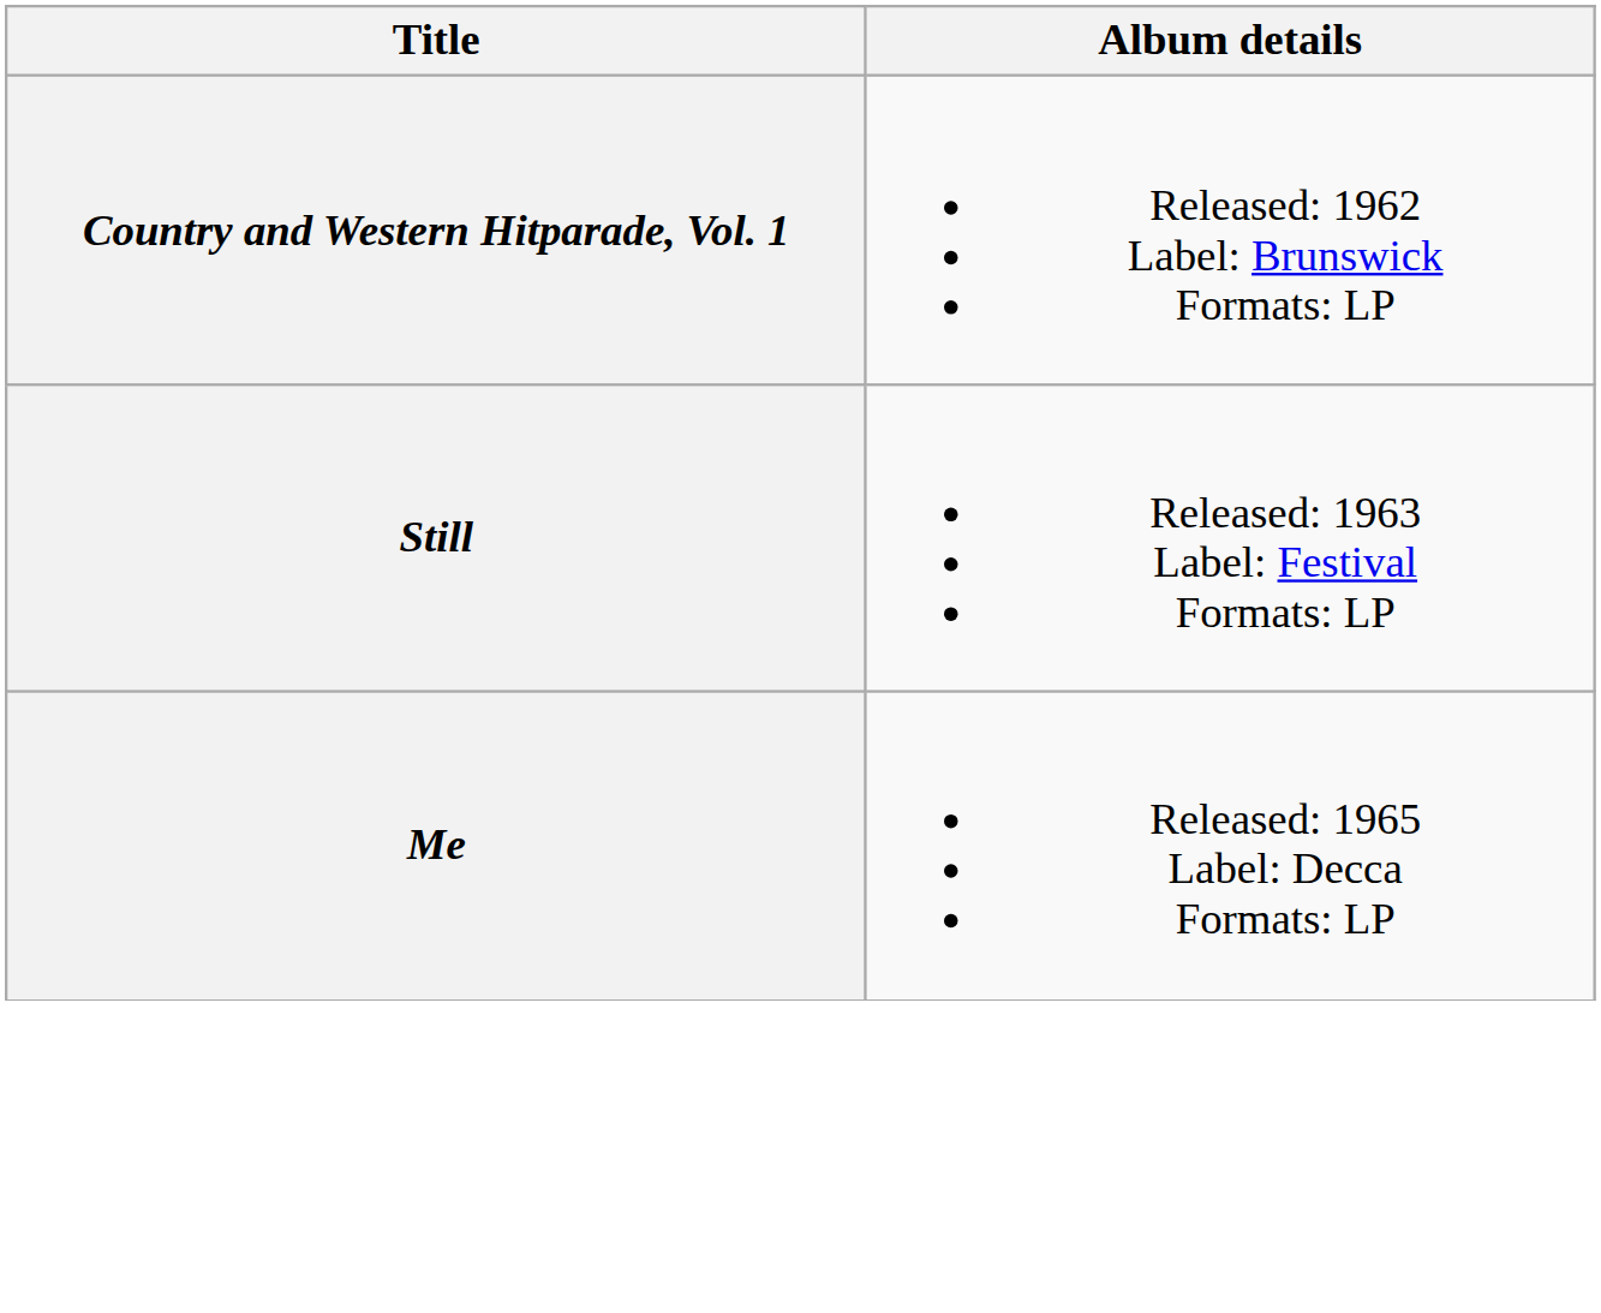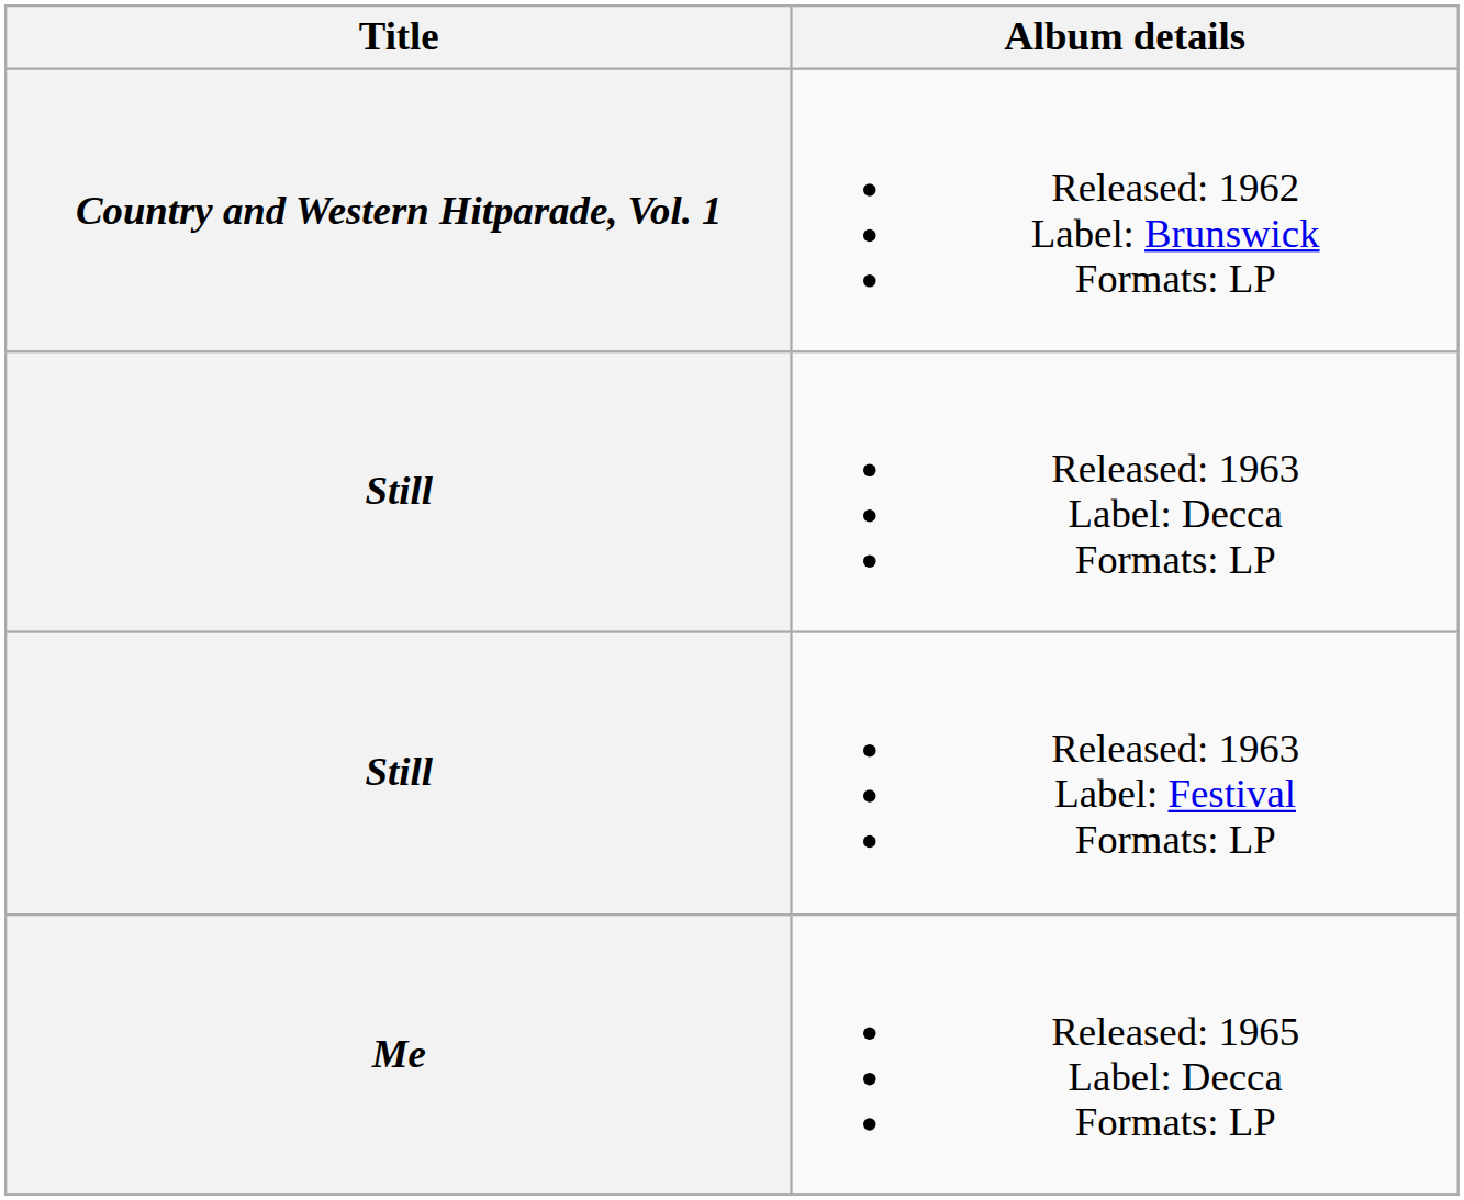+ row: Still | Released: 1963 Label: Decca Formats: LP
